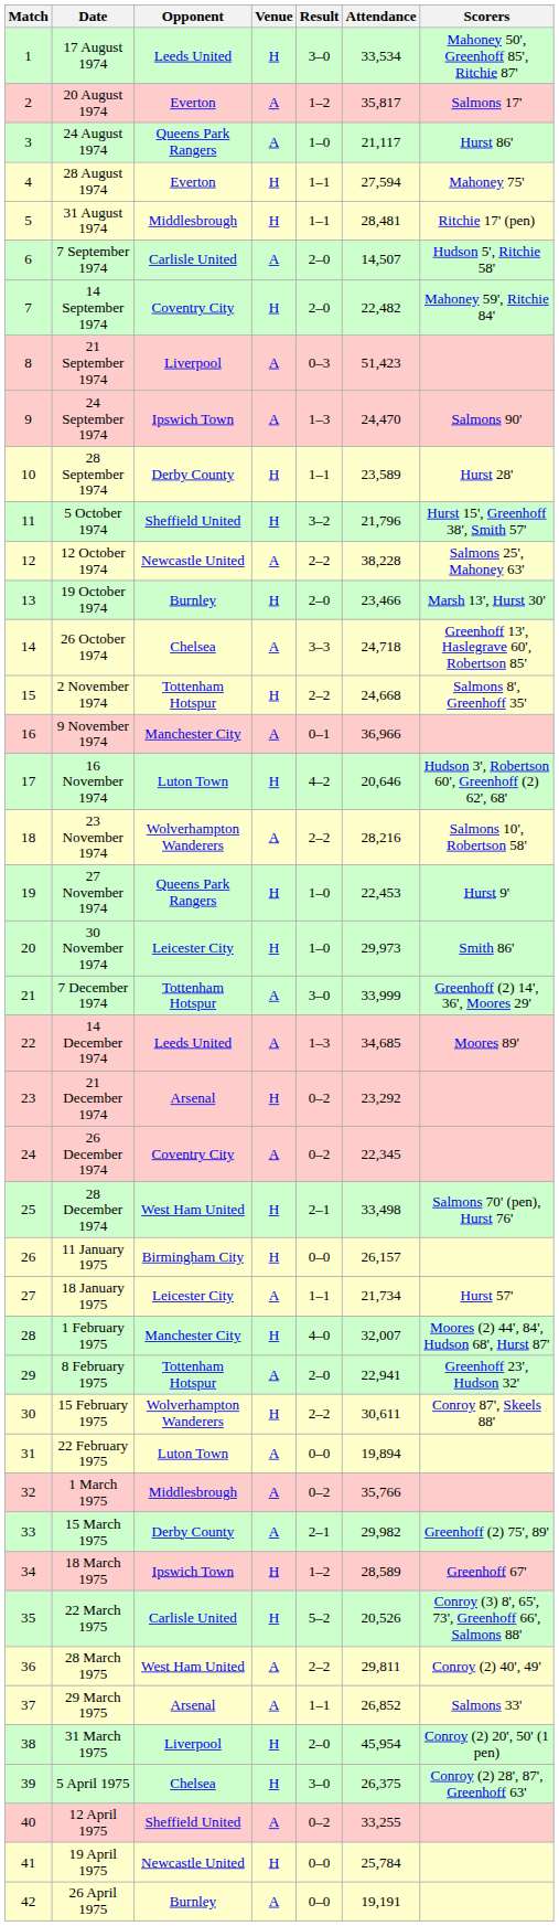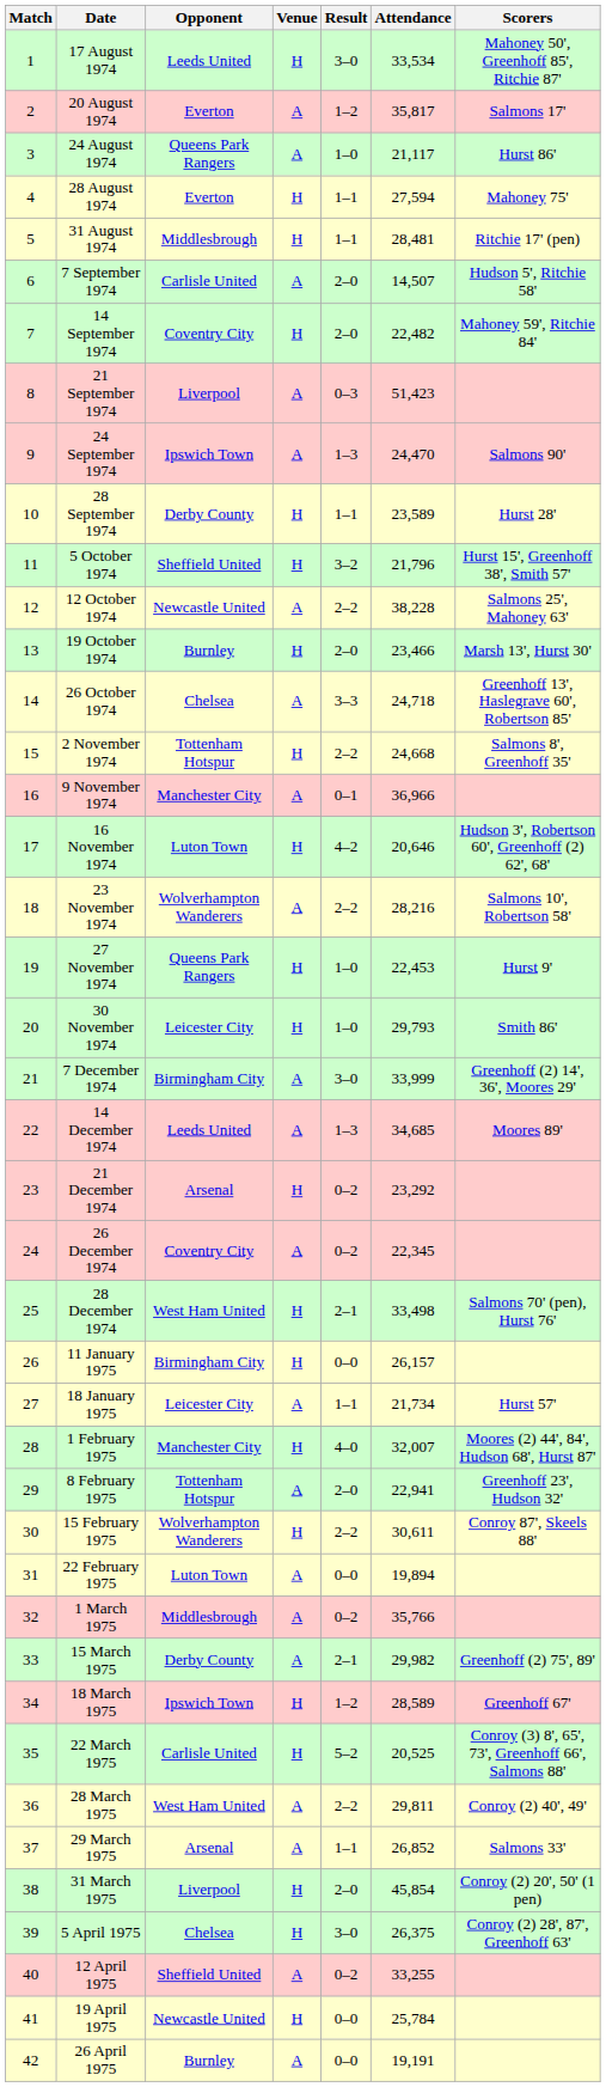30 November 1974 | Attendance: 29,973 -> 29,793
7 December 1974 | Opponent: Tottenham Hotspur -> Birmingham City
22 March 1975 | Attendance: 20,526 -> 20,525
31 March 1975 | Attendance: 45,954 -> 45,854
